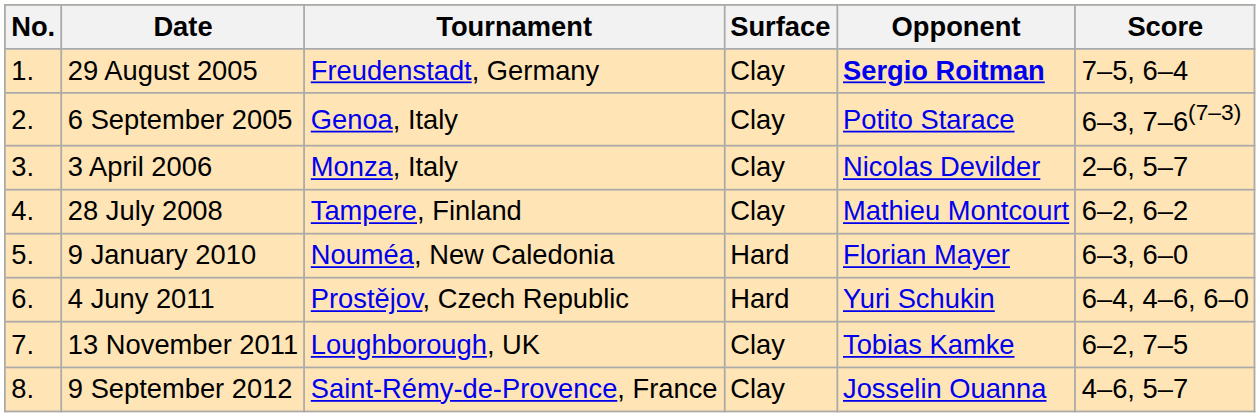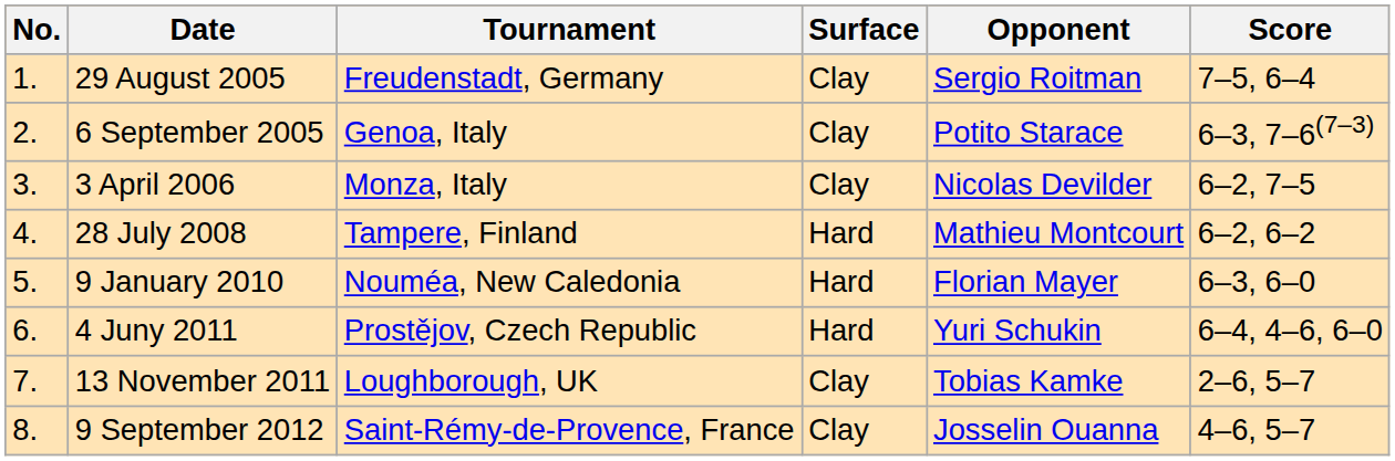29 August 2005 | Opponent: bold -> normal
3 April 2006 | Score: 2–6, 5–7 -> 6–2, 7–5
28 July 2008 | Surface: Clay -> Hard
13 November 2011 | Score: 6–2, 7–5 -> 2–6, 5–7
